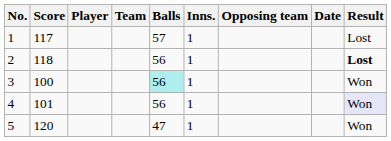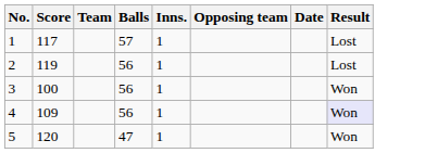- column: Player
2 | Score: 118 -> 119
2 | Result: bold -> normal
3 | Balls: paleturquoise background -> no background
4 | Score: 101 -> 109
